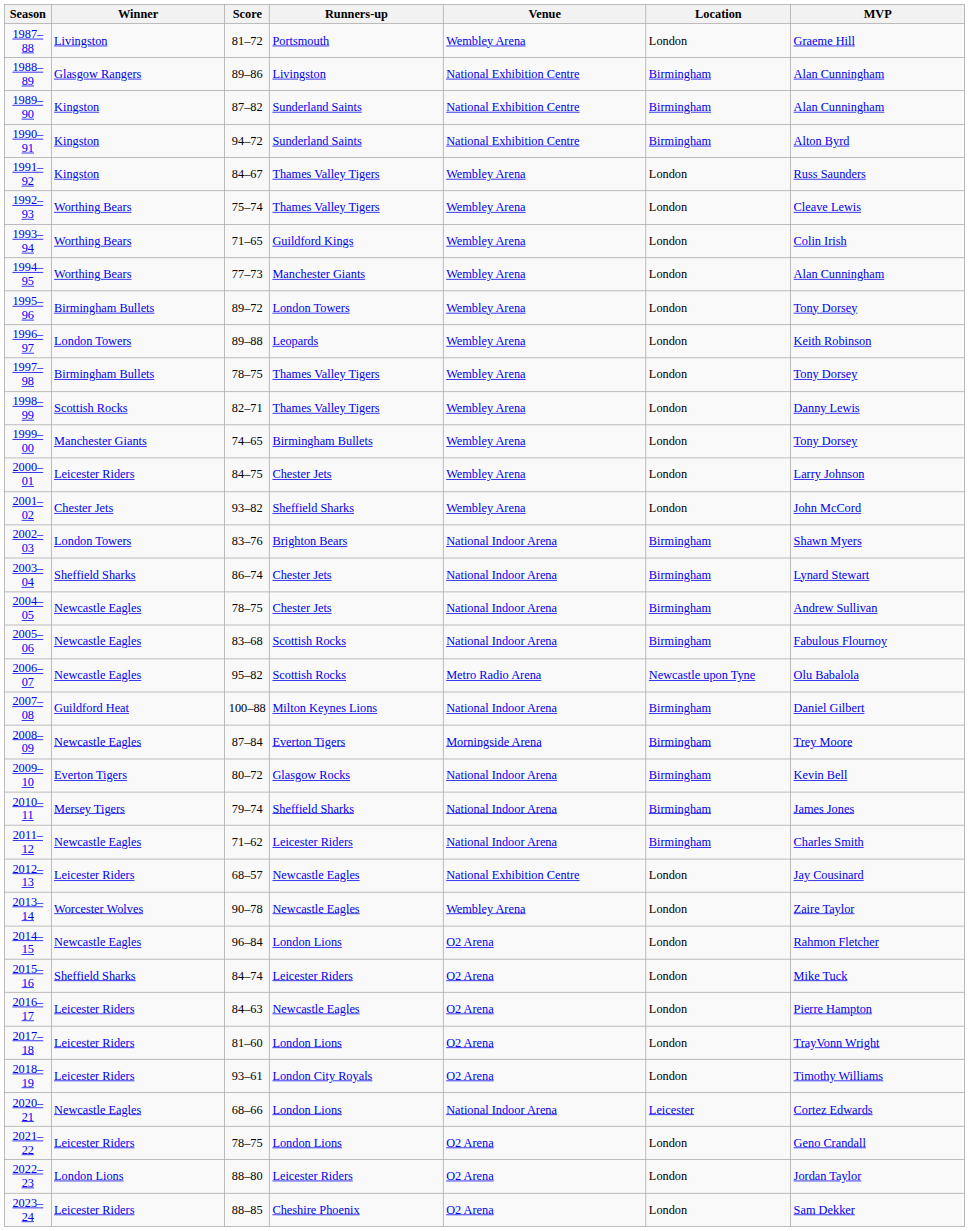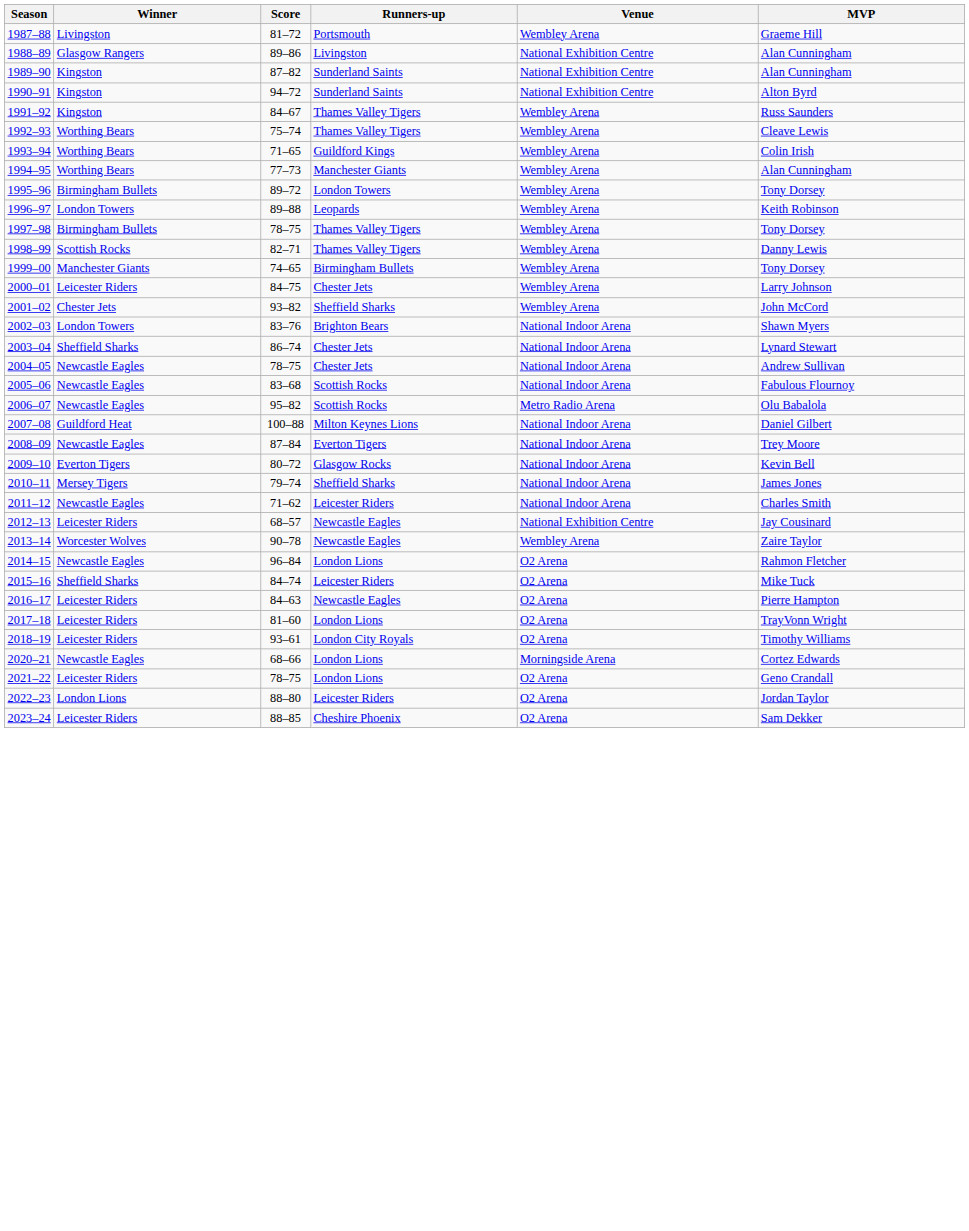- column: Location | London | Birmingham | Birmingham | Birmingham | London | London | London | London | London | London | London | London | London | London | London | Birmingham | Birmingham | Birmingham | Birmingham | Newcastle upon Tyne | Birmingham | Birmingham | Birmingham | Birmingham | Birmingham | London | London | London | London | London | London | London | Leicester | London | London | London
2008–09 | Venue: Morningside Arena -> National Indoor Arena
2020–21 | Venue: National Indoor Arena -> Morningside Arena
